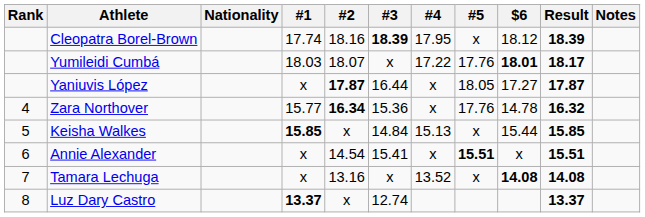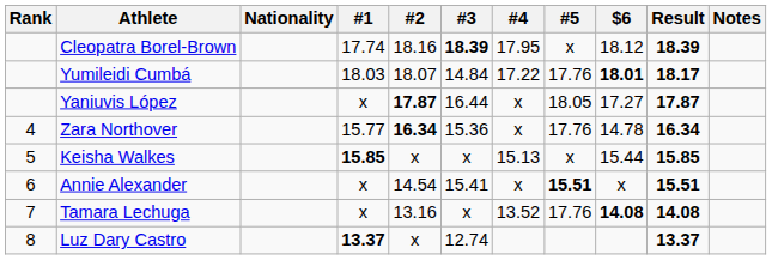Yumileidi Cumbá | #3: x -> 14.84
Zara Northover | Result: 16.32 -> 16.34
Keisha Walkes | #3: 14.84 -> x
Tamara Lechuga | #5: x -> 17.76
